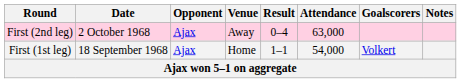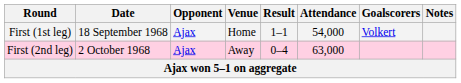rows swapped: First (1st leg) <-> First (2nd leg)
